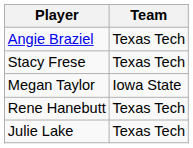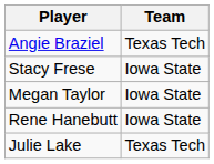Stacy Frese | Team: Texas Tech -> Iowa State
Rene Hanebutt | Team: Texas Tech -> Iowa State
